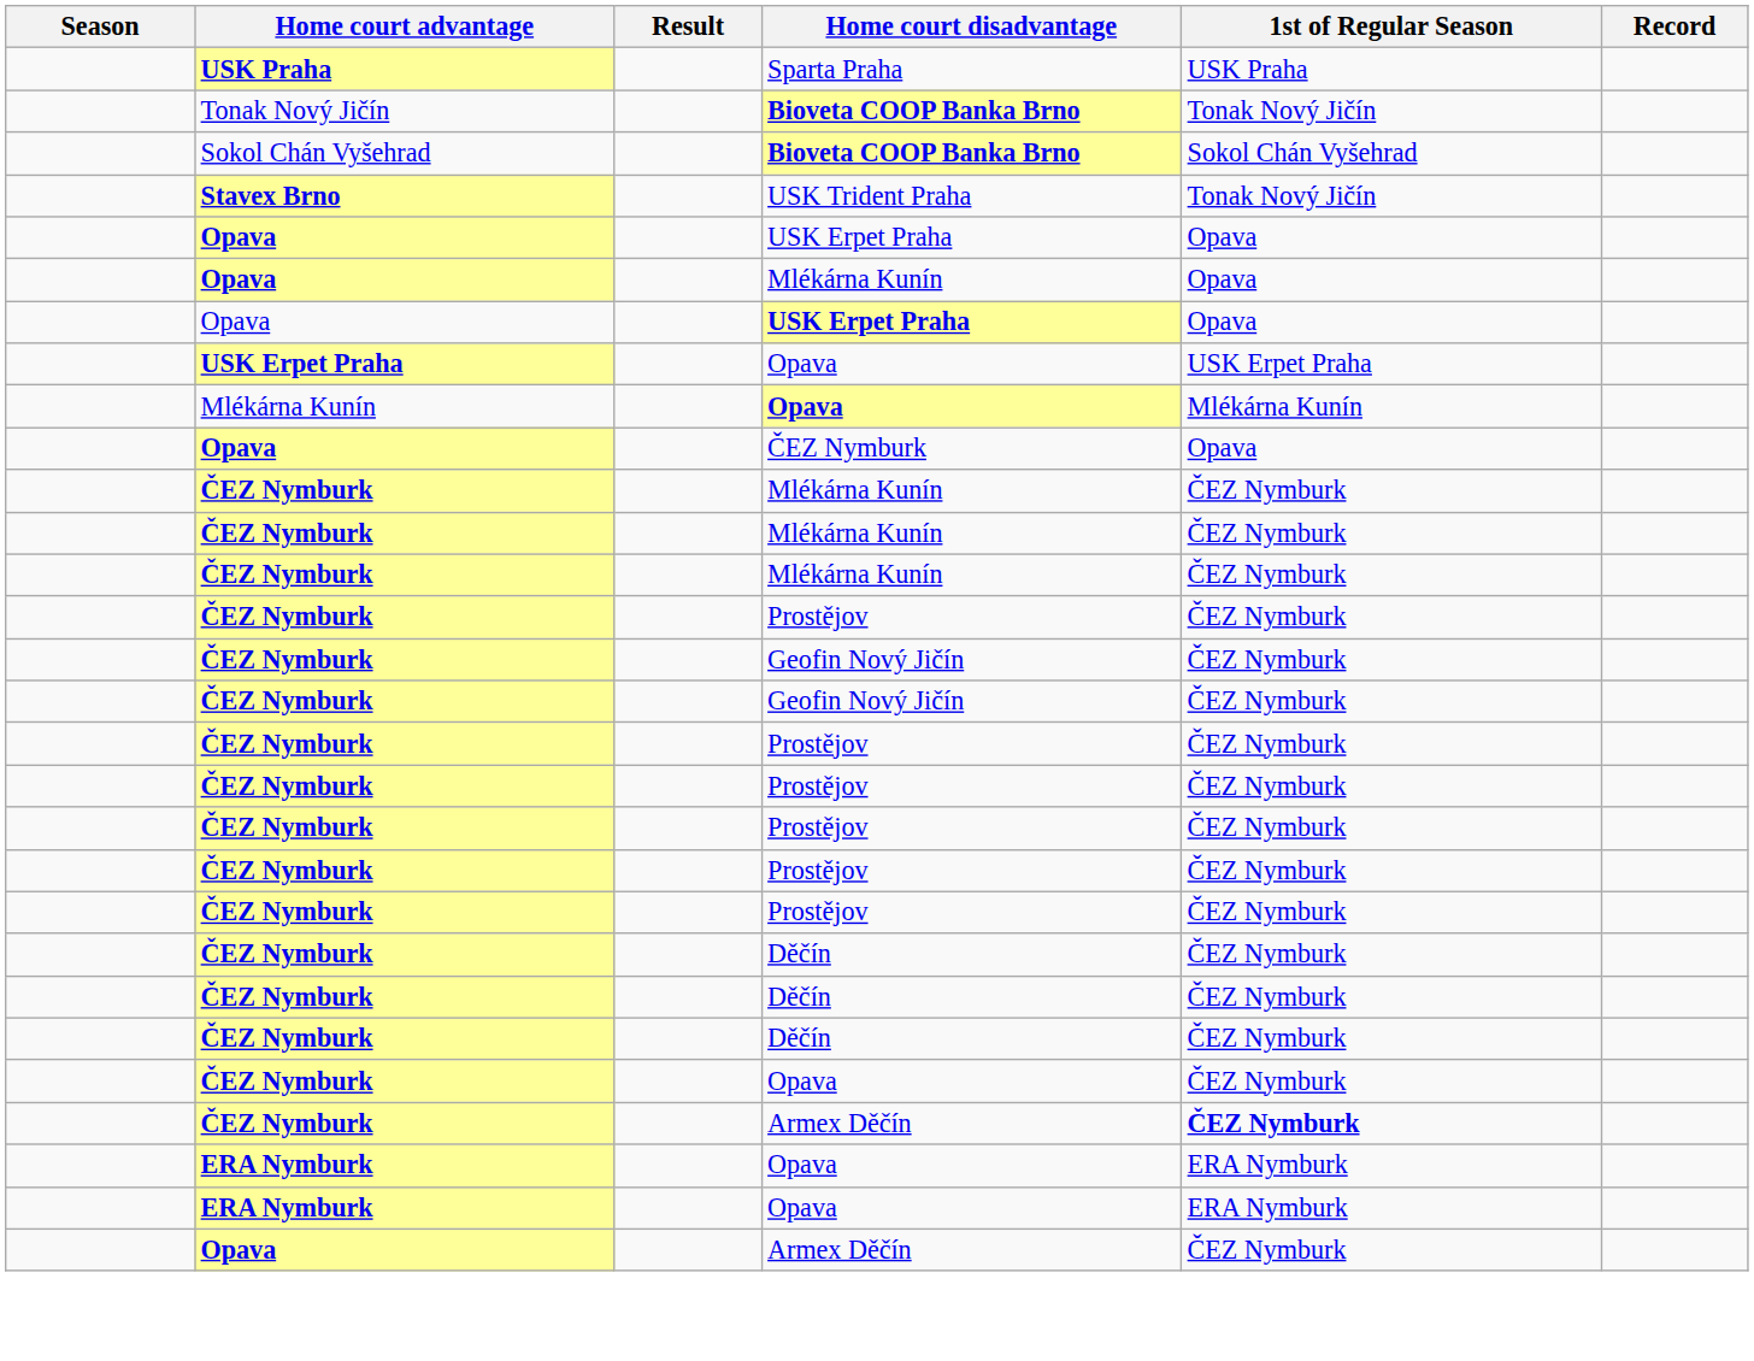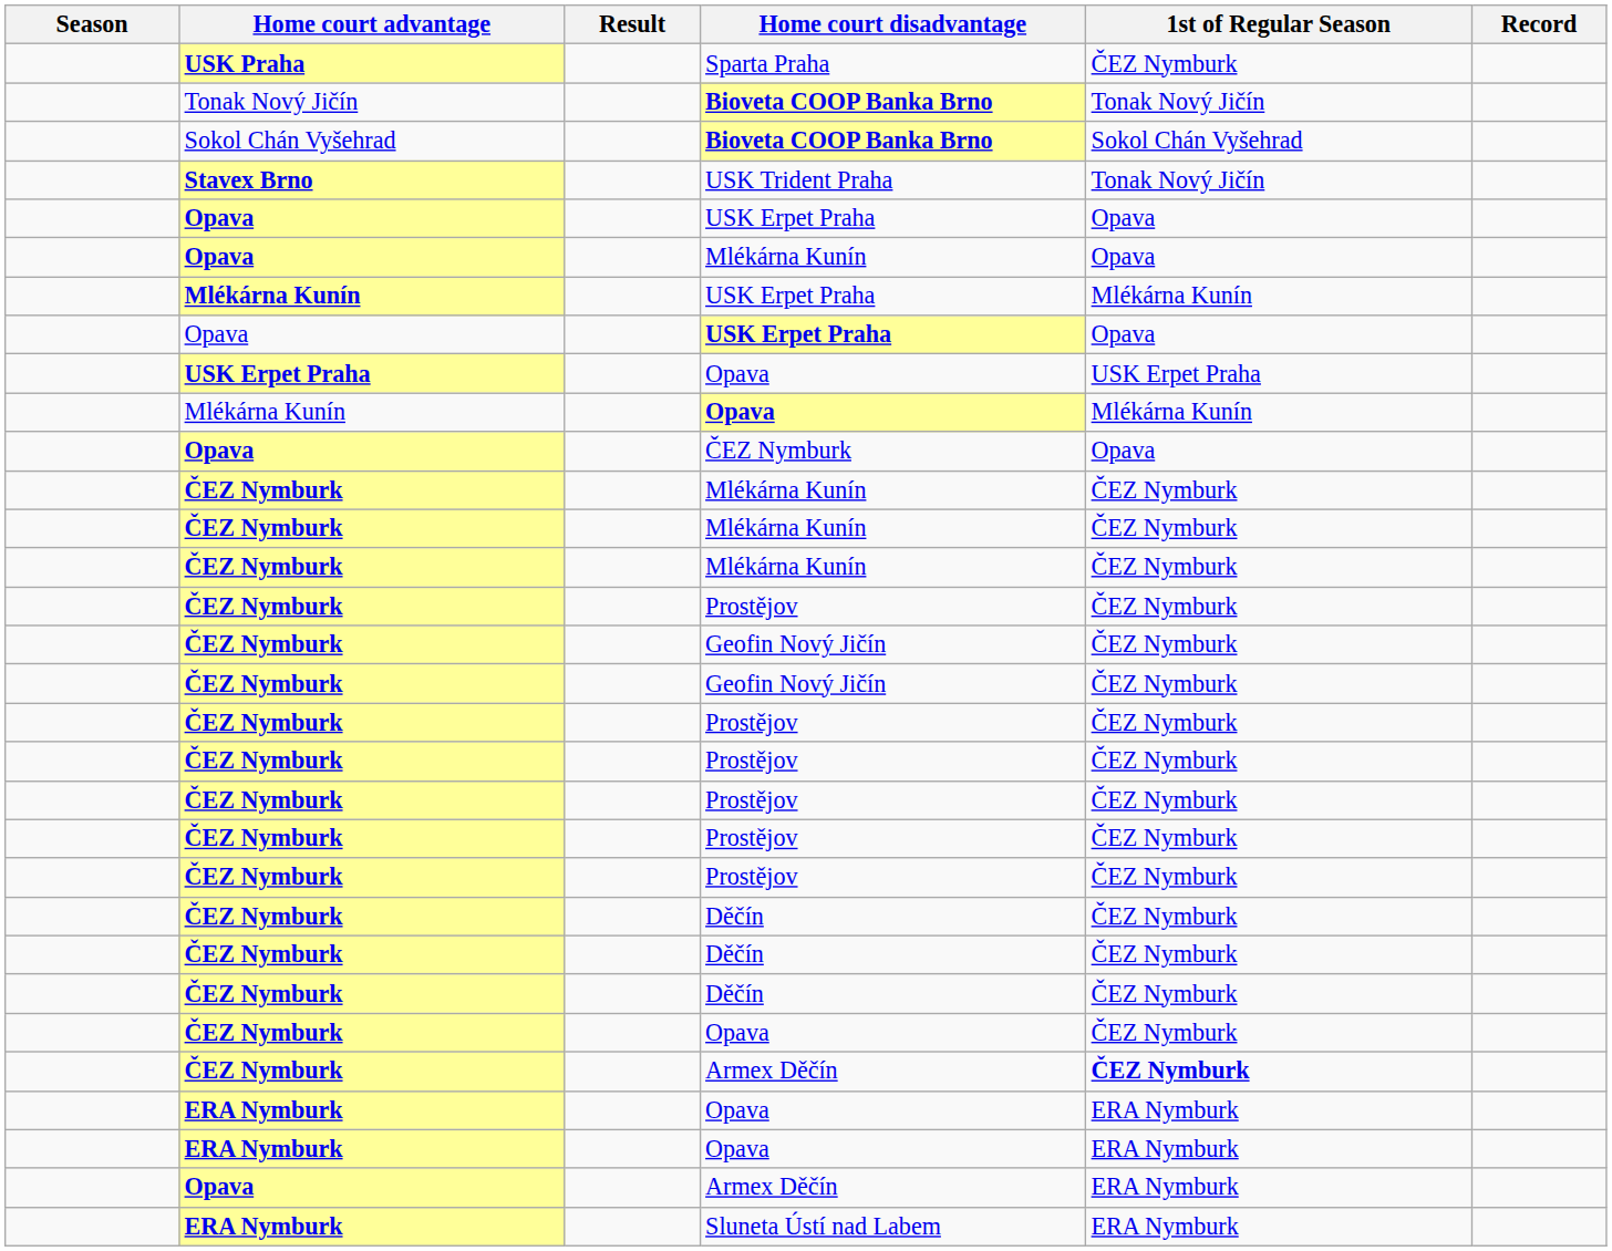Sparta Praha | 1st of Regular Season: USK Praha -> ČEZ Nymburk
+ row: Mlékárna Kunín | USK Erpet Praha | Mlékárna Kunín
Opava / Armex Děčín | 1st of Regular Season: ČEZ Nymburk -> ERA Nymburk
+ row: ERA Nymburk | Sluneta Ústí nad Labem | ERA Nymburk
